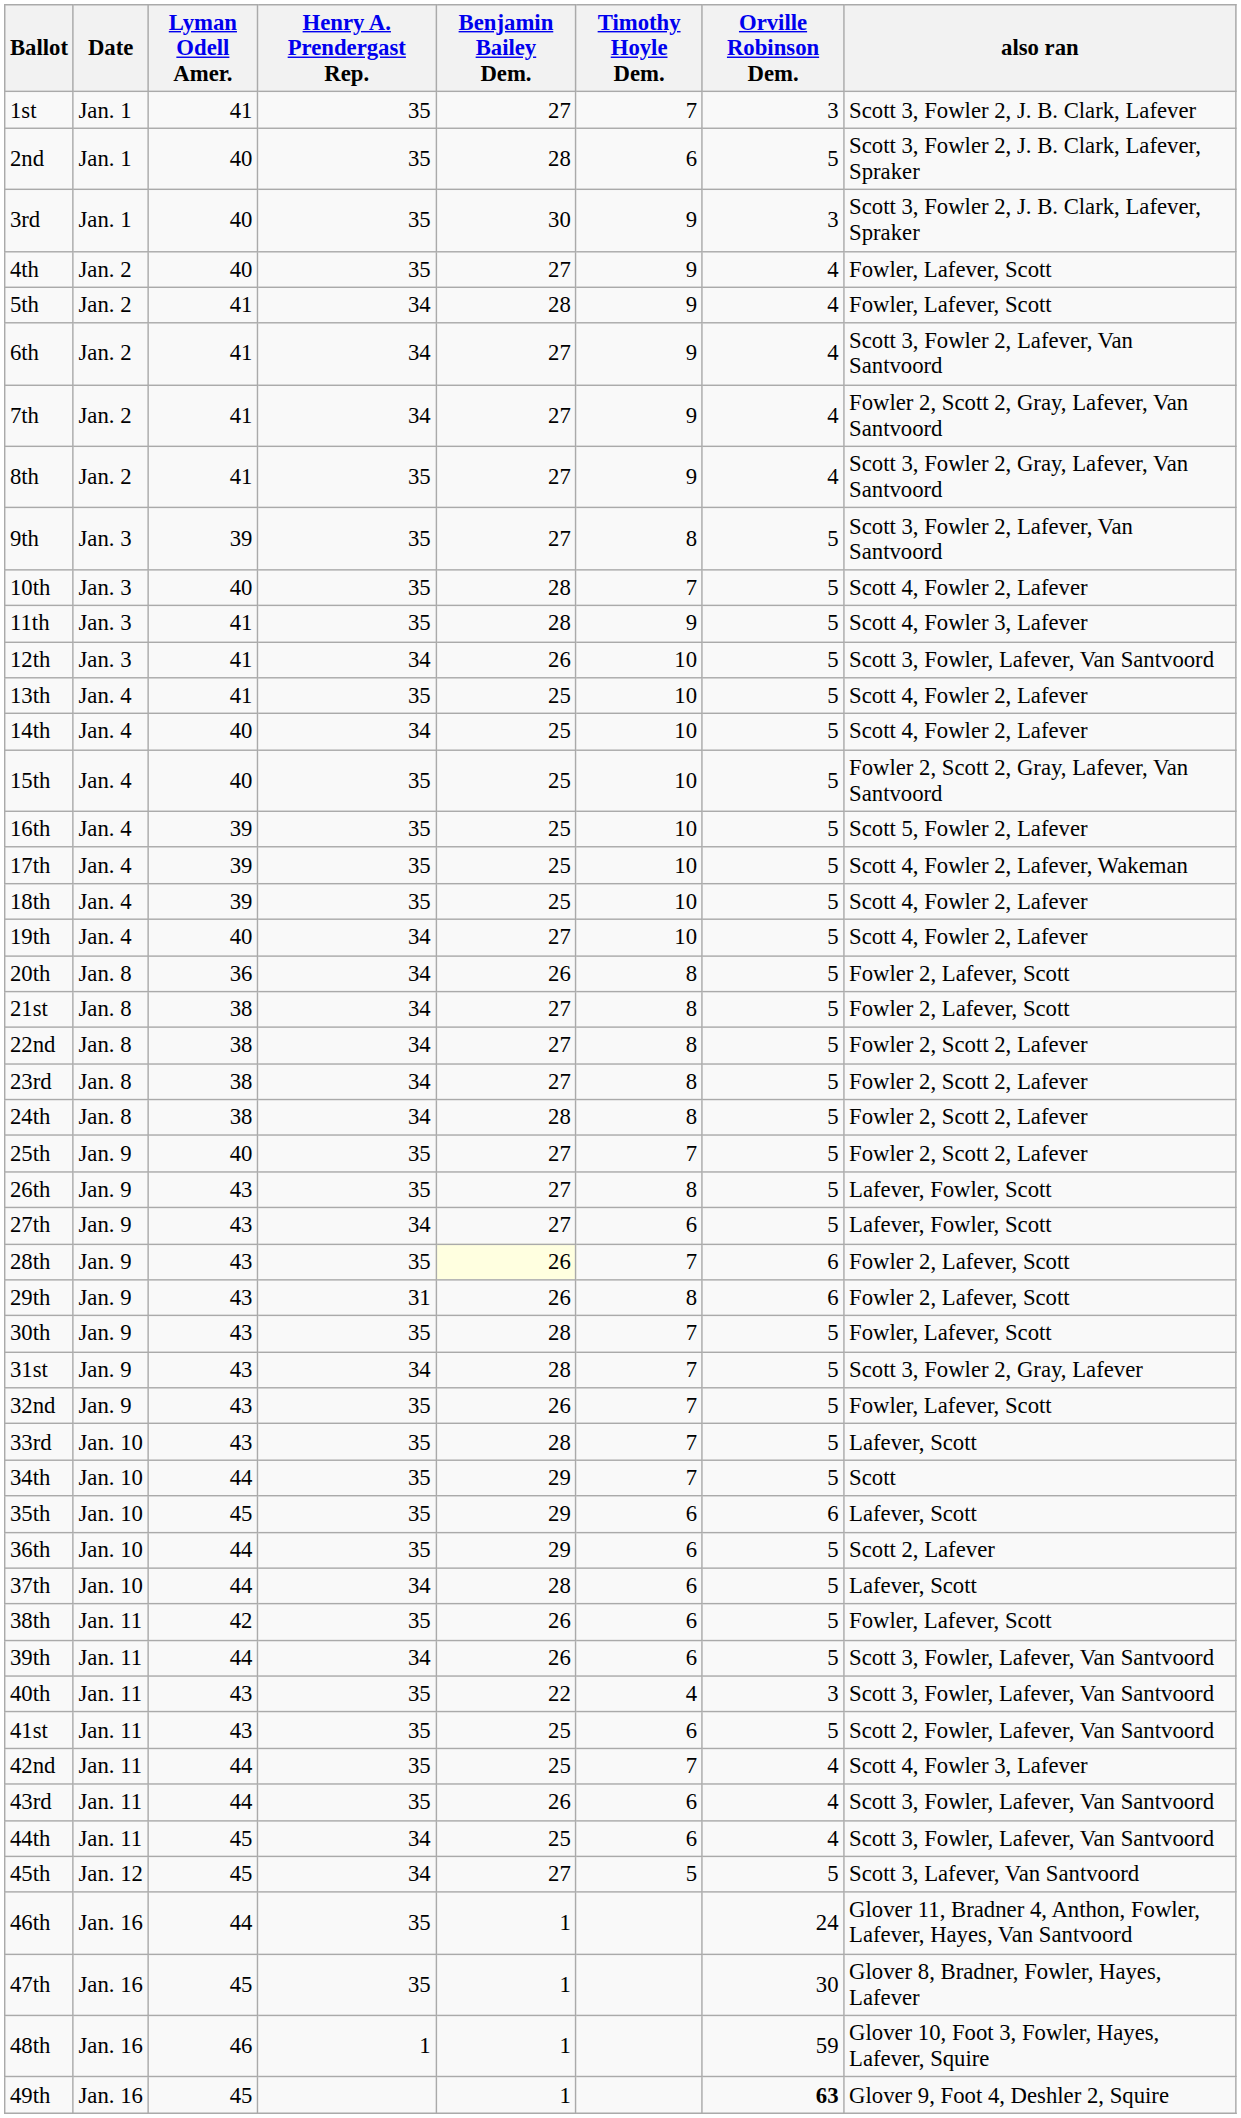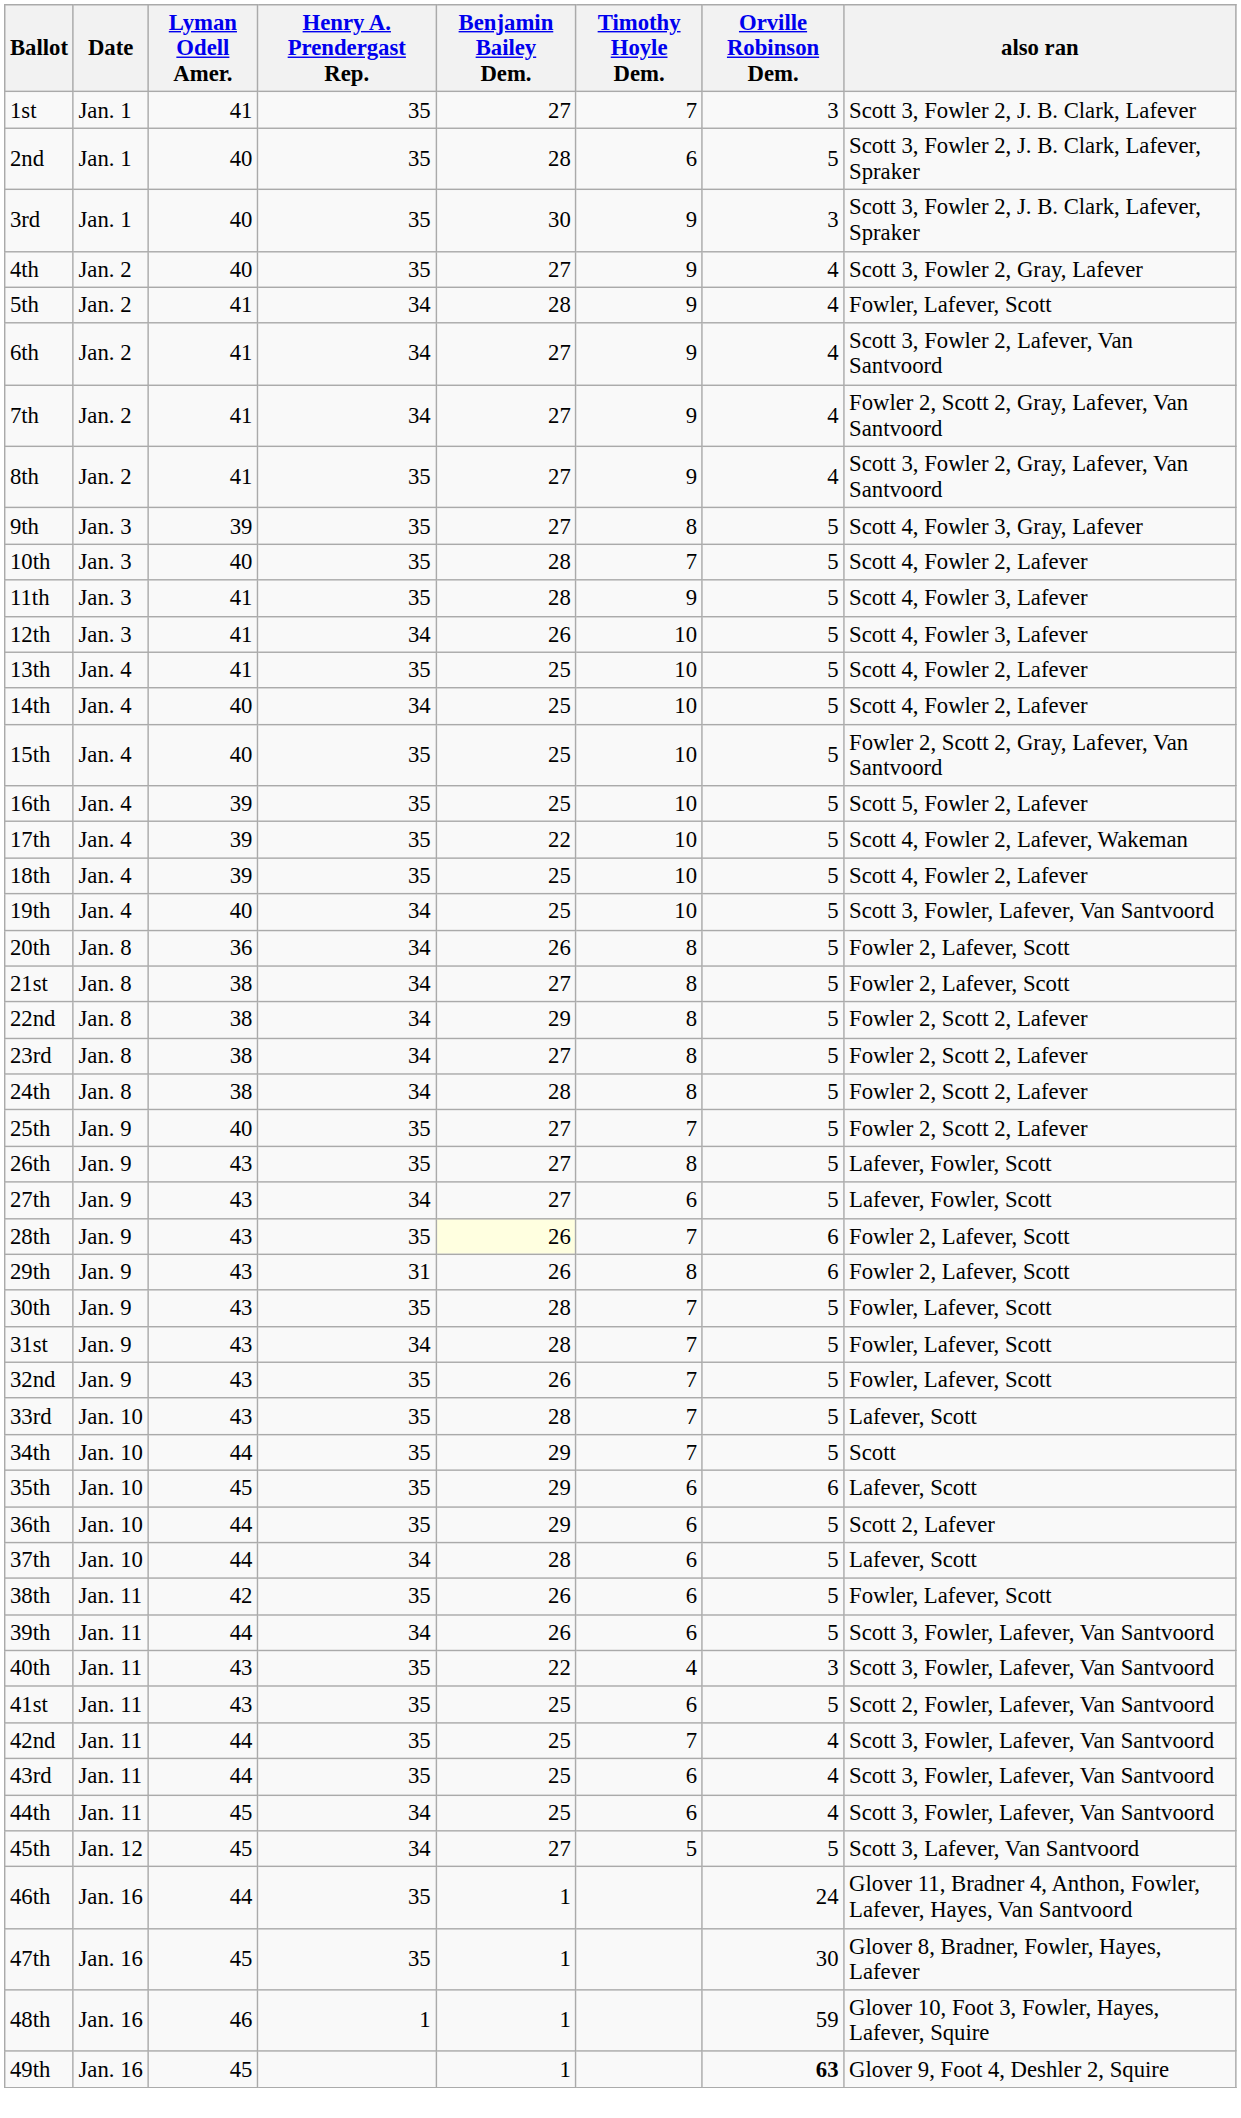4th | also ran: Fowler, Lafever, Scott -> Scott 3, Fowler 2, Gray, Lafever
9th | also ran: Scott 3, Fowler 2, Lafever, Van Santvoord -> Scott 4, Fowler 3, Gray, Lafever
12th | also ran: Scott 3, Fowler, Lafever, Van Santvoord -> Scott 4, Fowler 3, Lafever
17th | Benjamin Bailey Dem.: 25 -> 22
19th | Benjamin Bailey Dem.: 27 -> 25
19th | also ran: Scott 4, Fowler 2, Lafever -> Scott 3, Fowler, Lafever, Van Santvoord
22nd | Benjamin Bailey Dem.: 27 -> 29
31st | also ran: Scott 3, Fowler 2, Gray, Lafever -> Fowler, Lafever, Scott
42nd | also ran: Scott 4, Fowler 3, Lafever -> Scott 3, Fowler, Lafever, Van Santvoord
43rd | Benjamin Bailey Dem.: 26 -> 25
